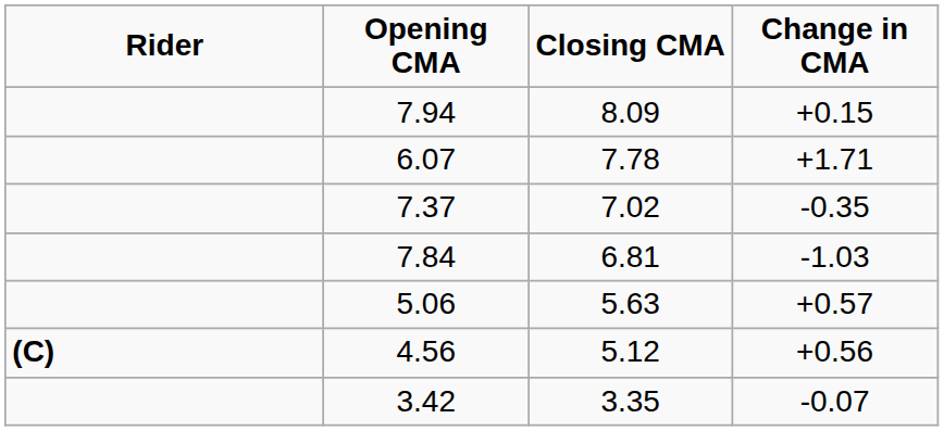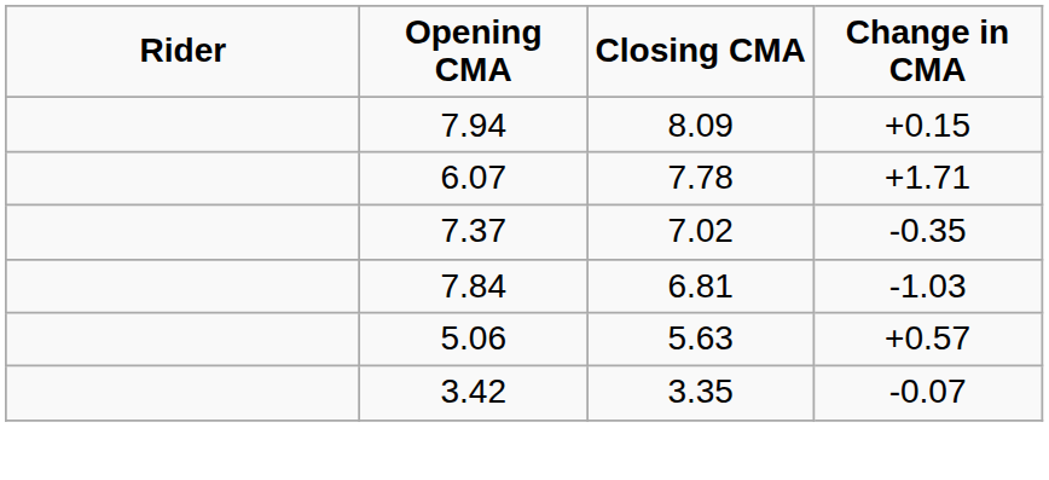- row: (C) | 4.56 | 5.12 | +0.56
